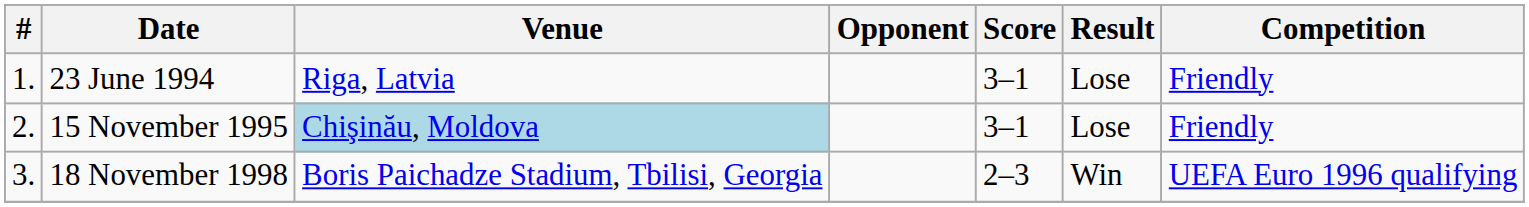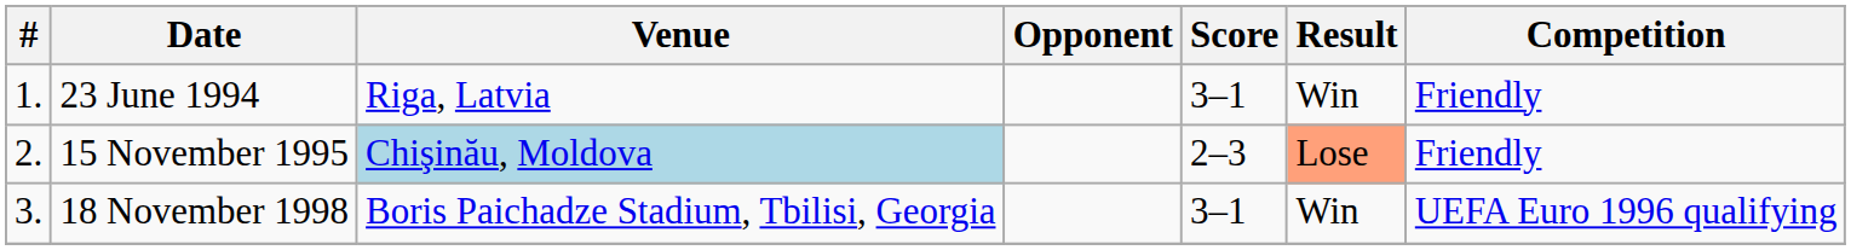23 June 1994 | Result: Lose -> Win
15 November 1995 | Score: 3–1 -> 2–3
15 November 1995 | Result: no background -> lightsalmon background
18 November 1998 | Score: 2–3 -> 3–1
